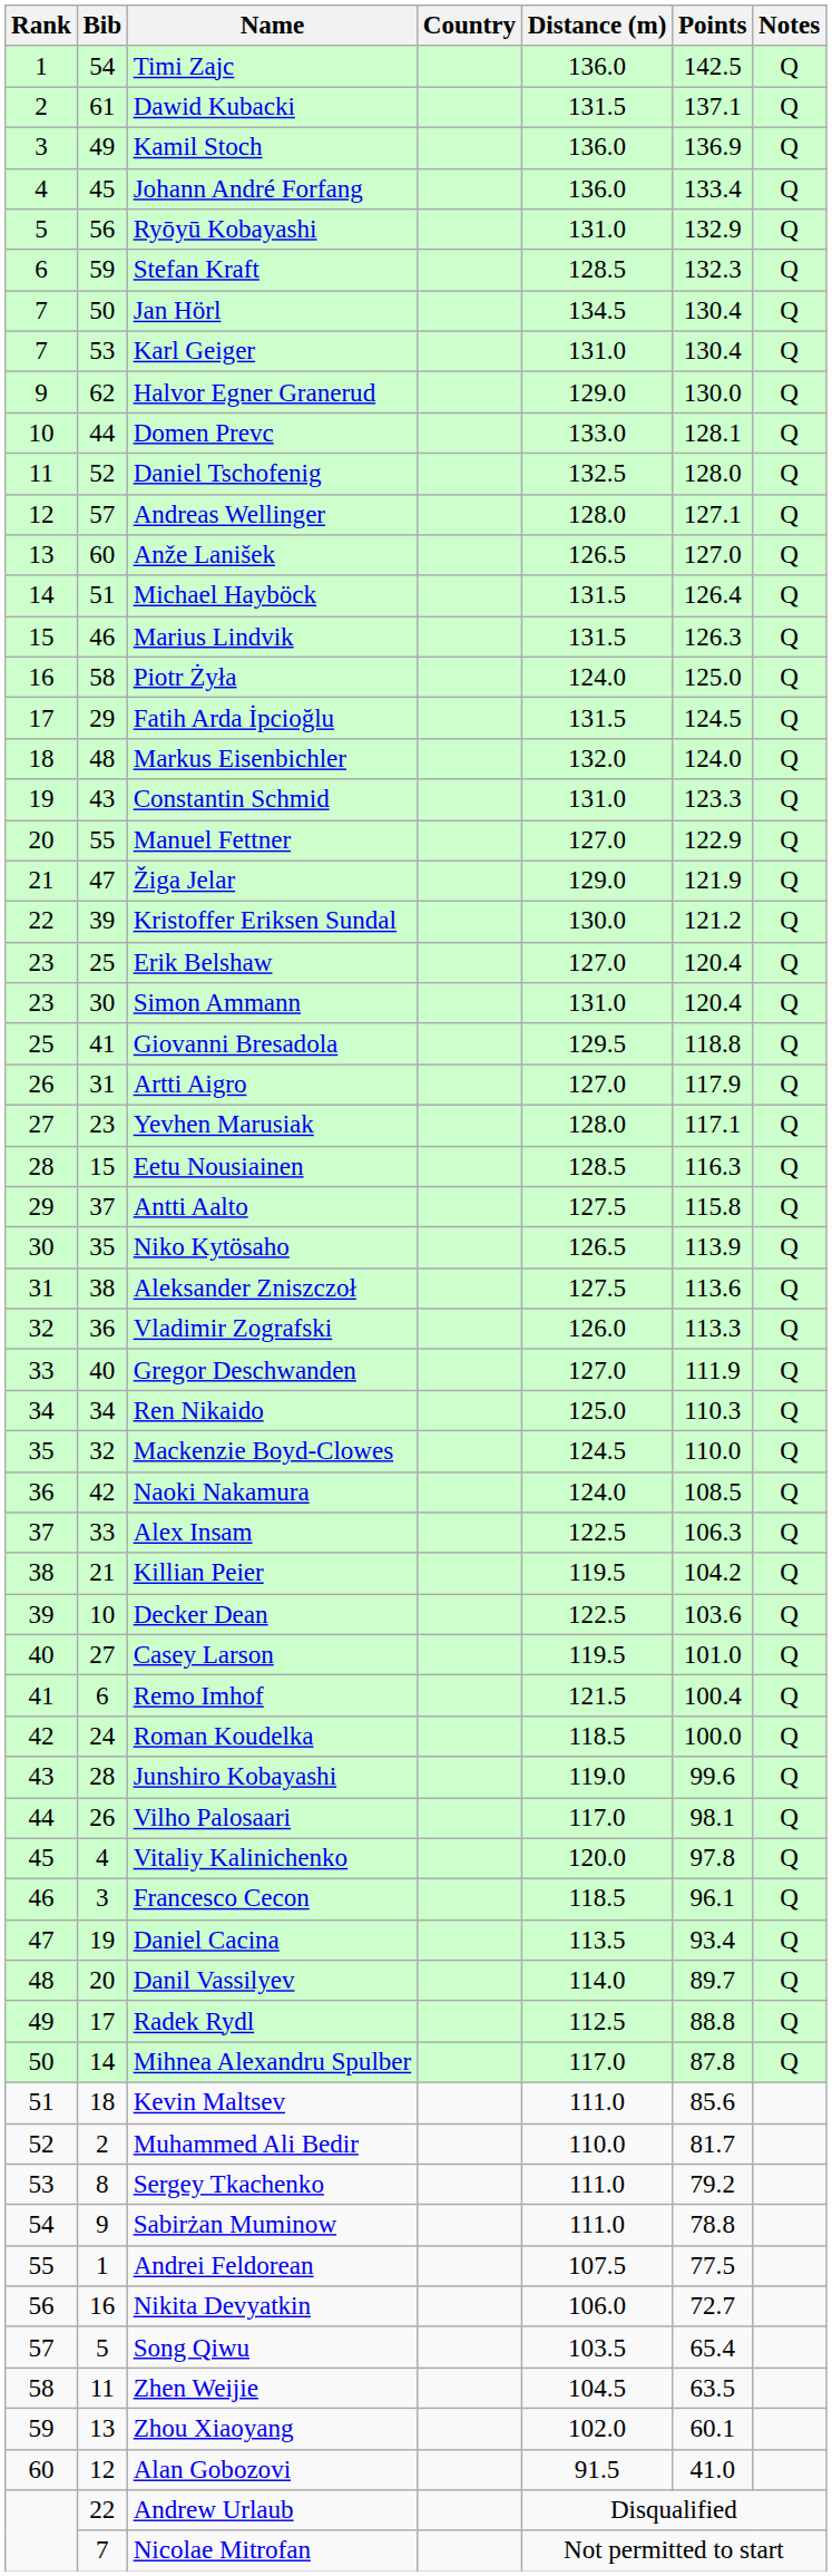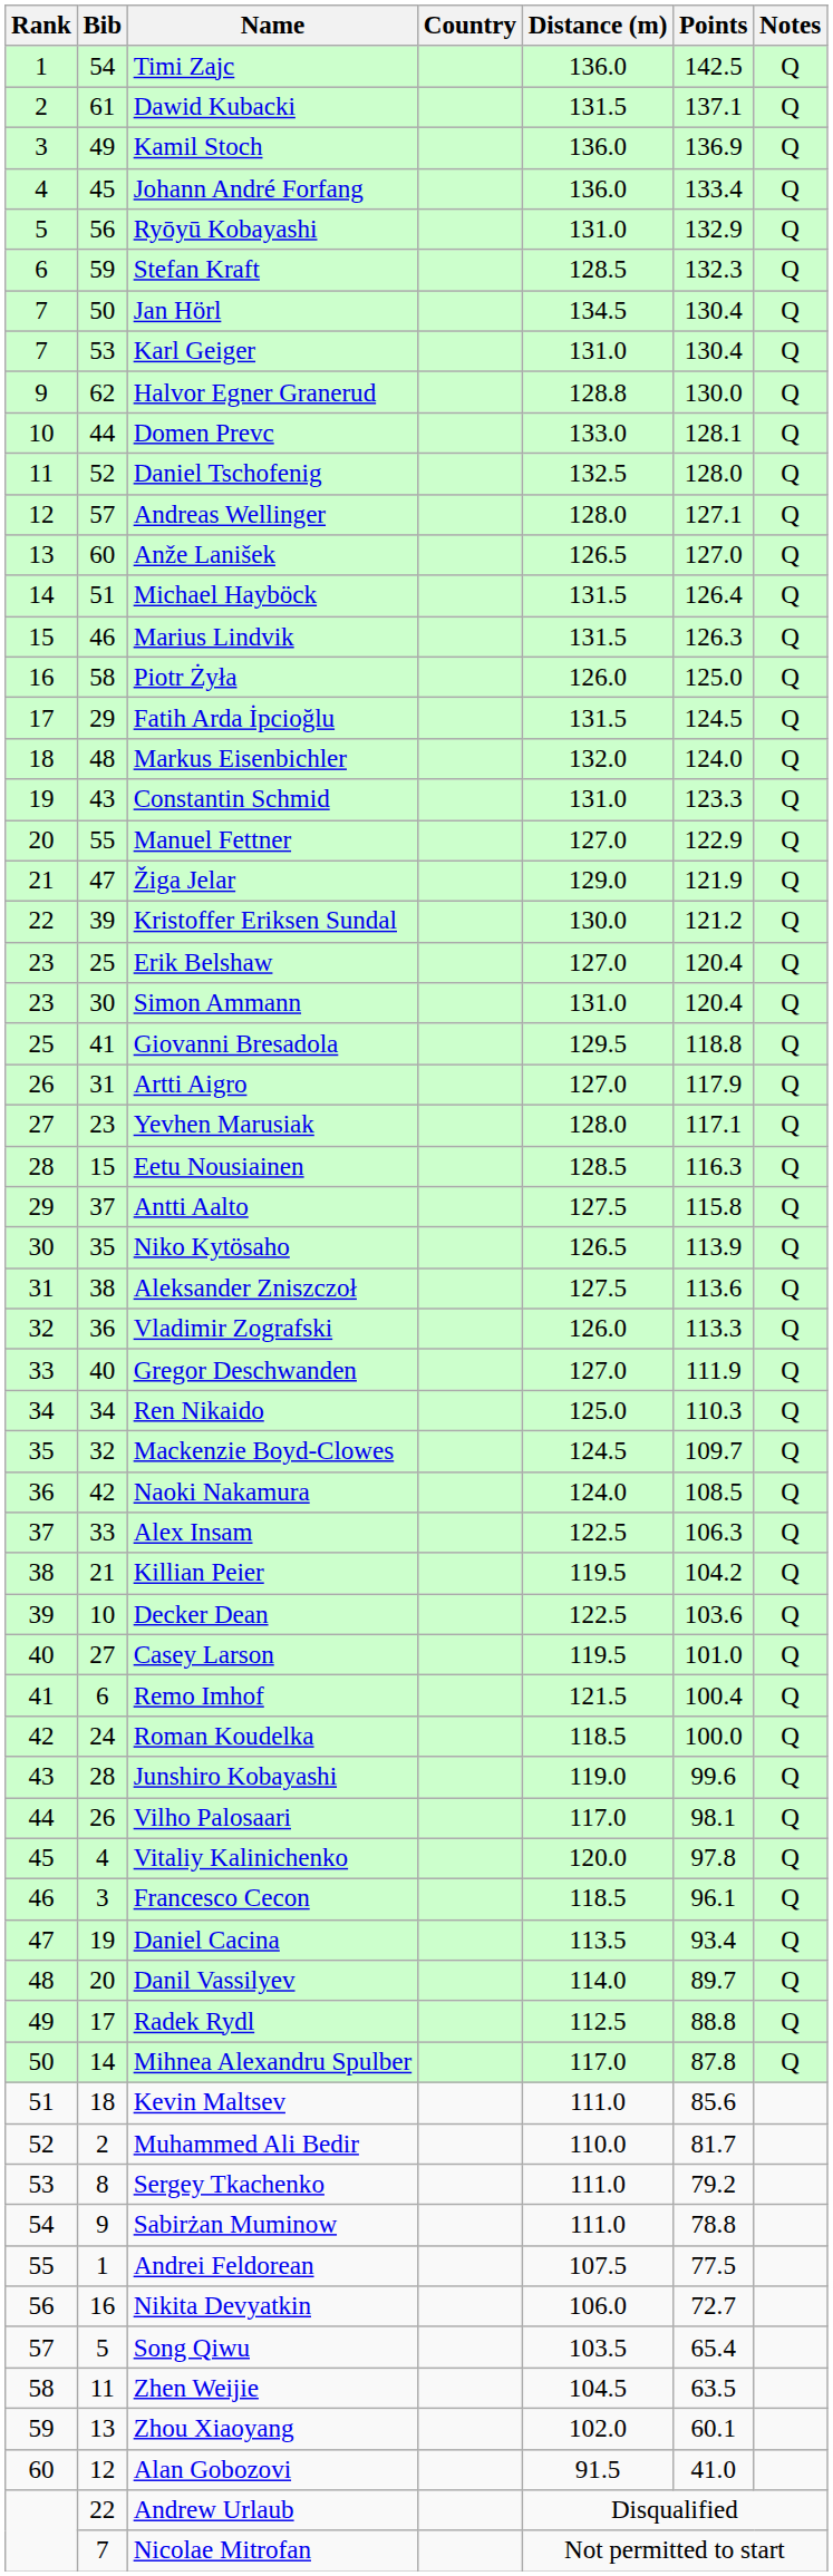Halvor Egner Granerud | Distance (m): 129.0 -> 128.8
Piotr Żyła | Distance (m): 124.0 -> 126.0
Mackenzie Boyd-Clowes | Points: 110.0 -> 109.7
